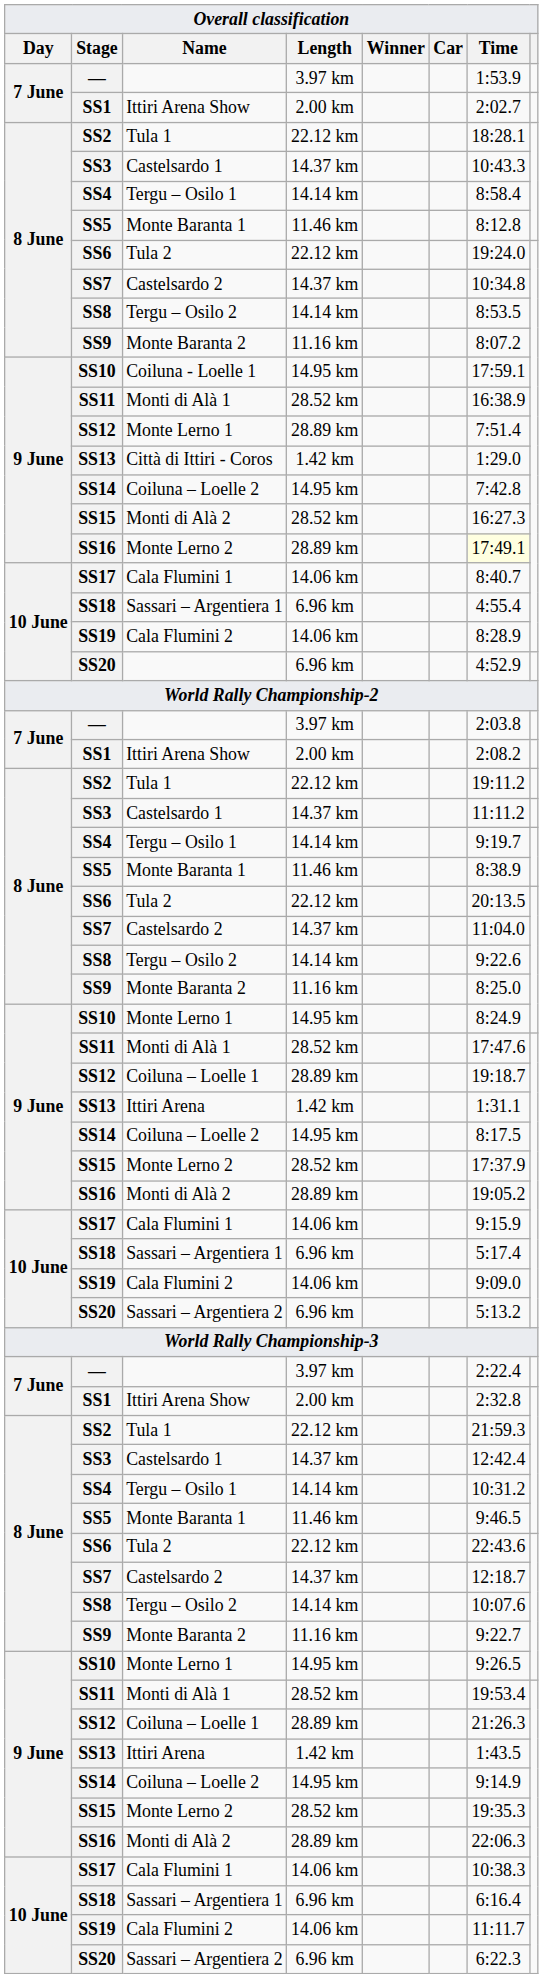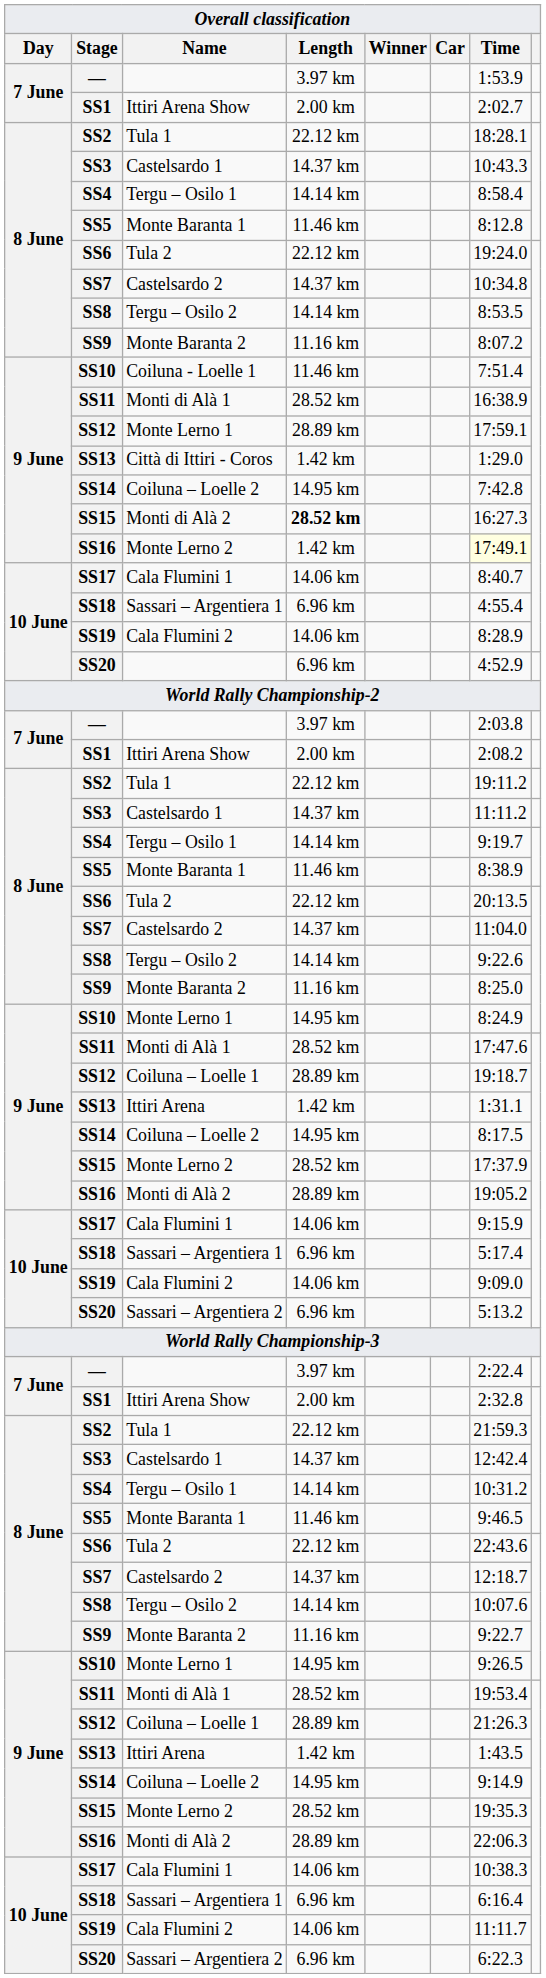Coiluna - Loelle 1 | Length: 14.95 km -> 11.46 km
Coiluna - Loelle 1 | Time: 17:59.1 -> 7:51.4
SS12 / Monte Lerno 1 | Time: 7:51.4 -> 17:59.1
SS15 / Monti di Alà 2 | Length: normal -> bold
SS16 / Monte Lerno 2 | Length: 28.89 km -> 1.42 km
